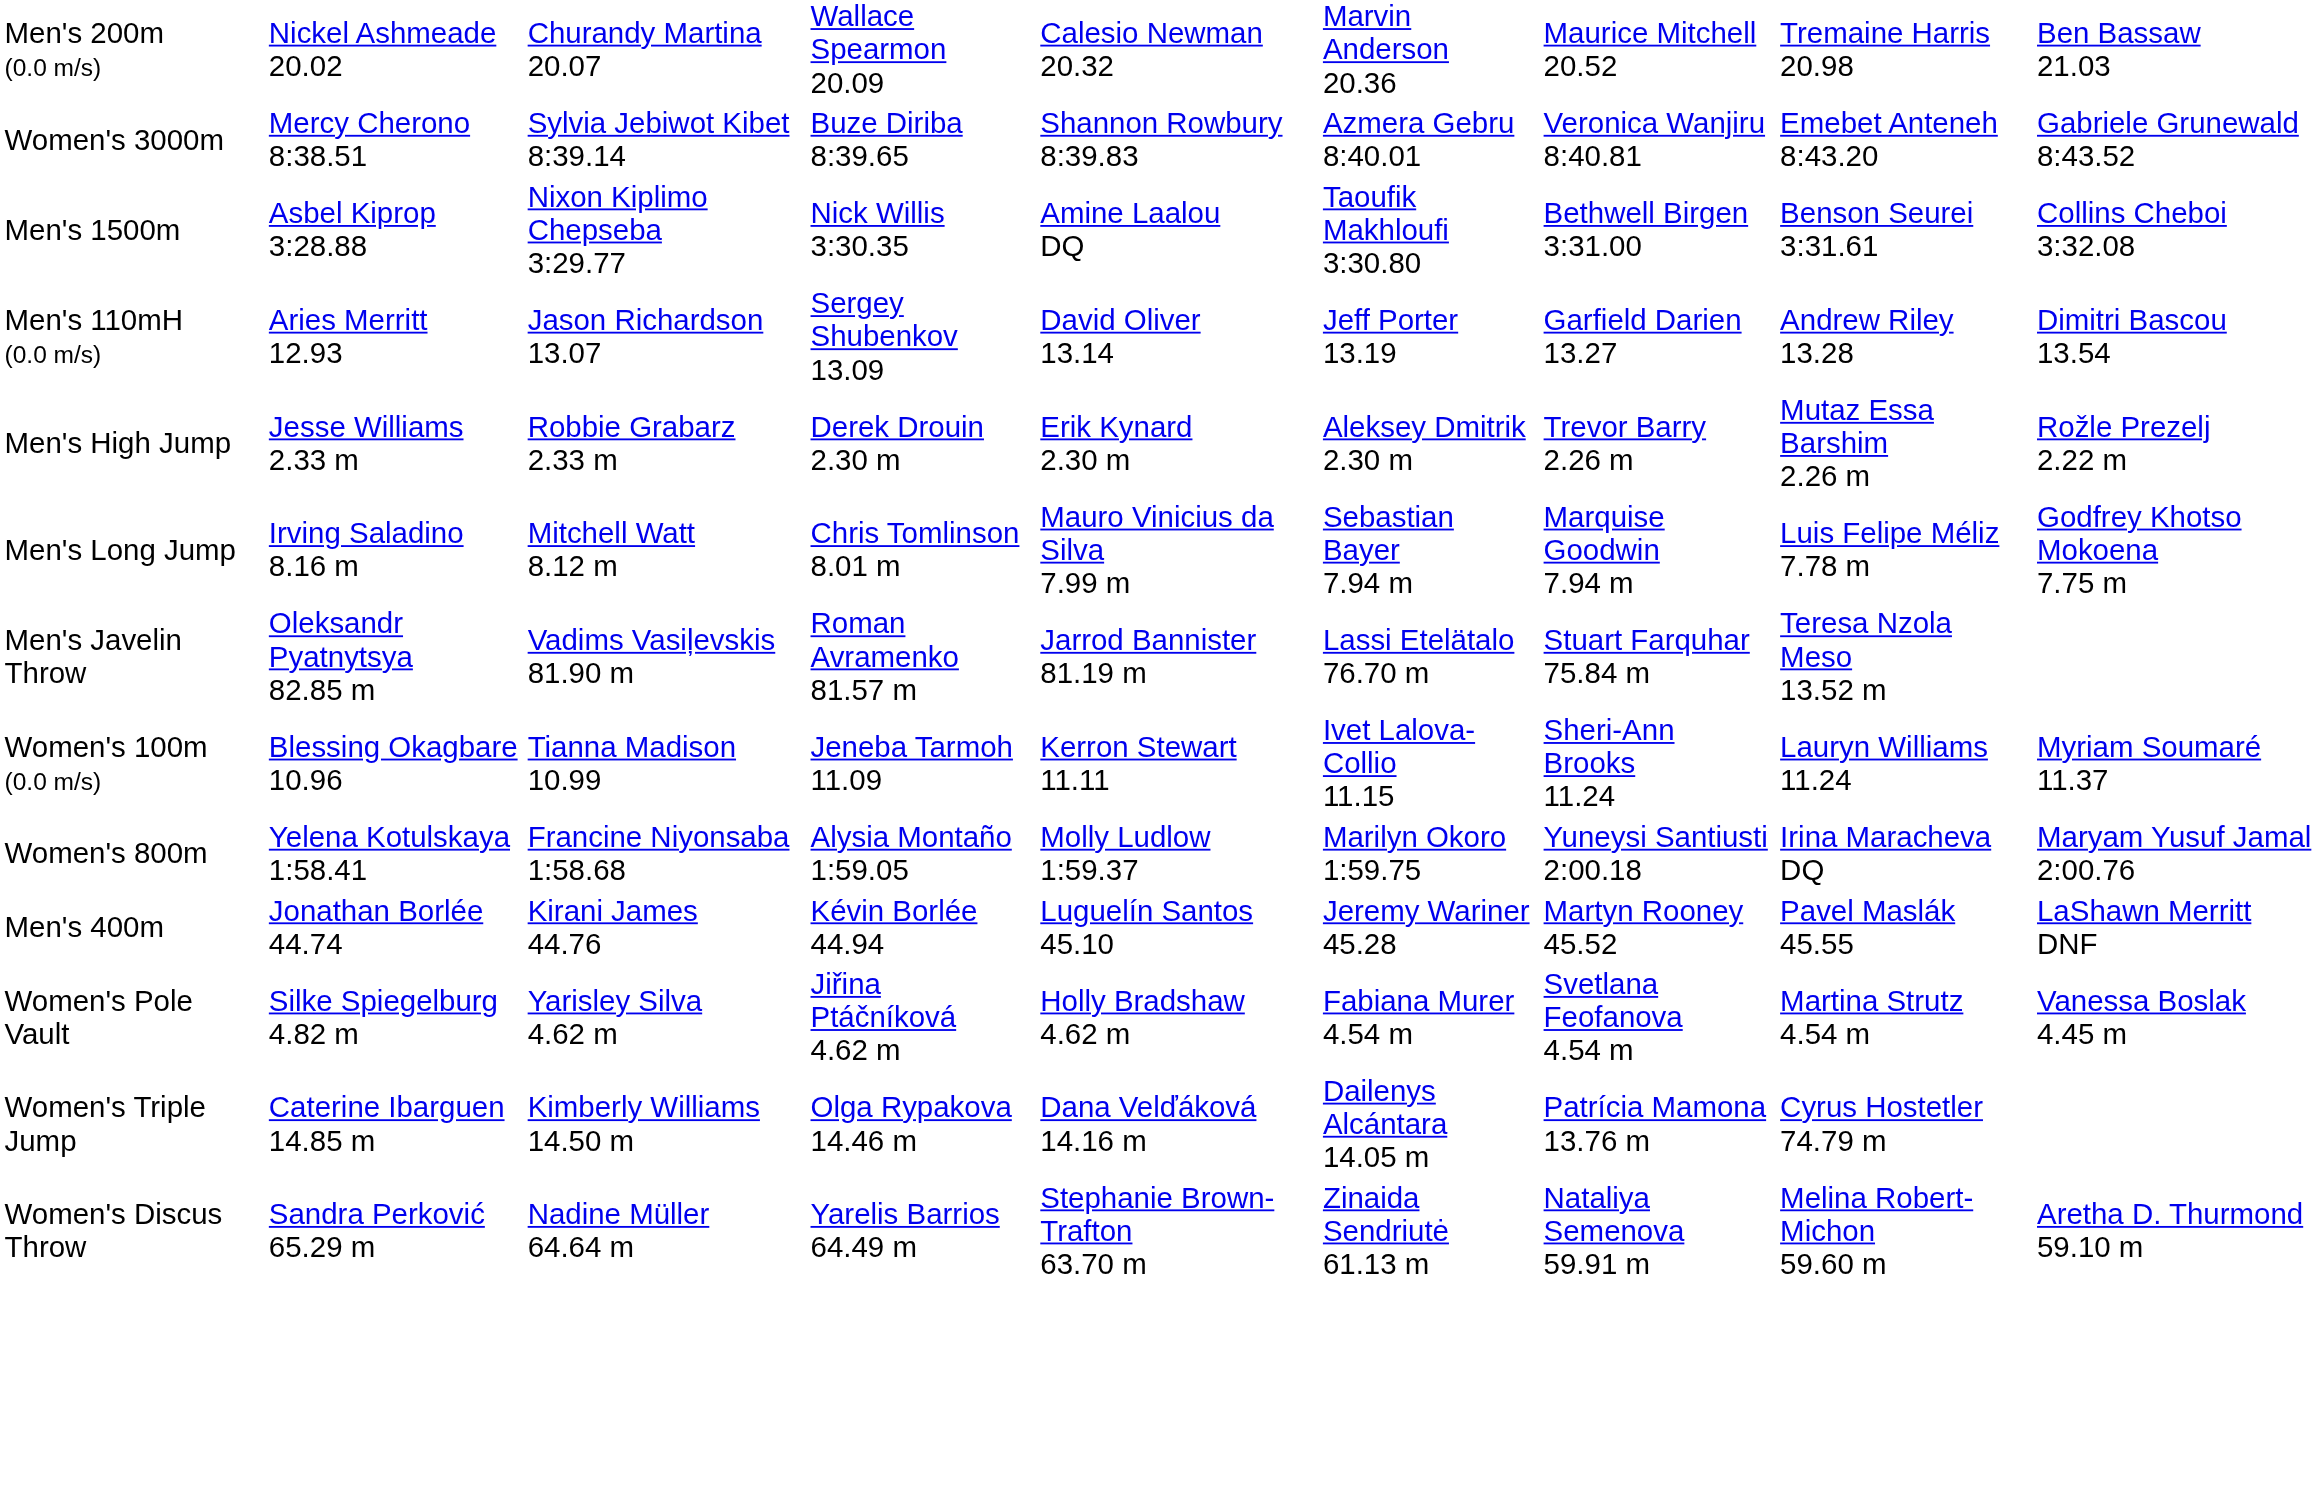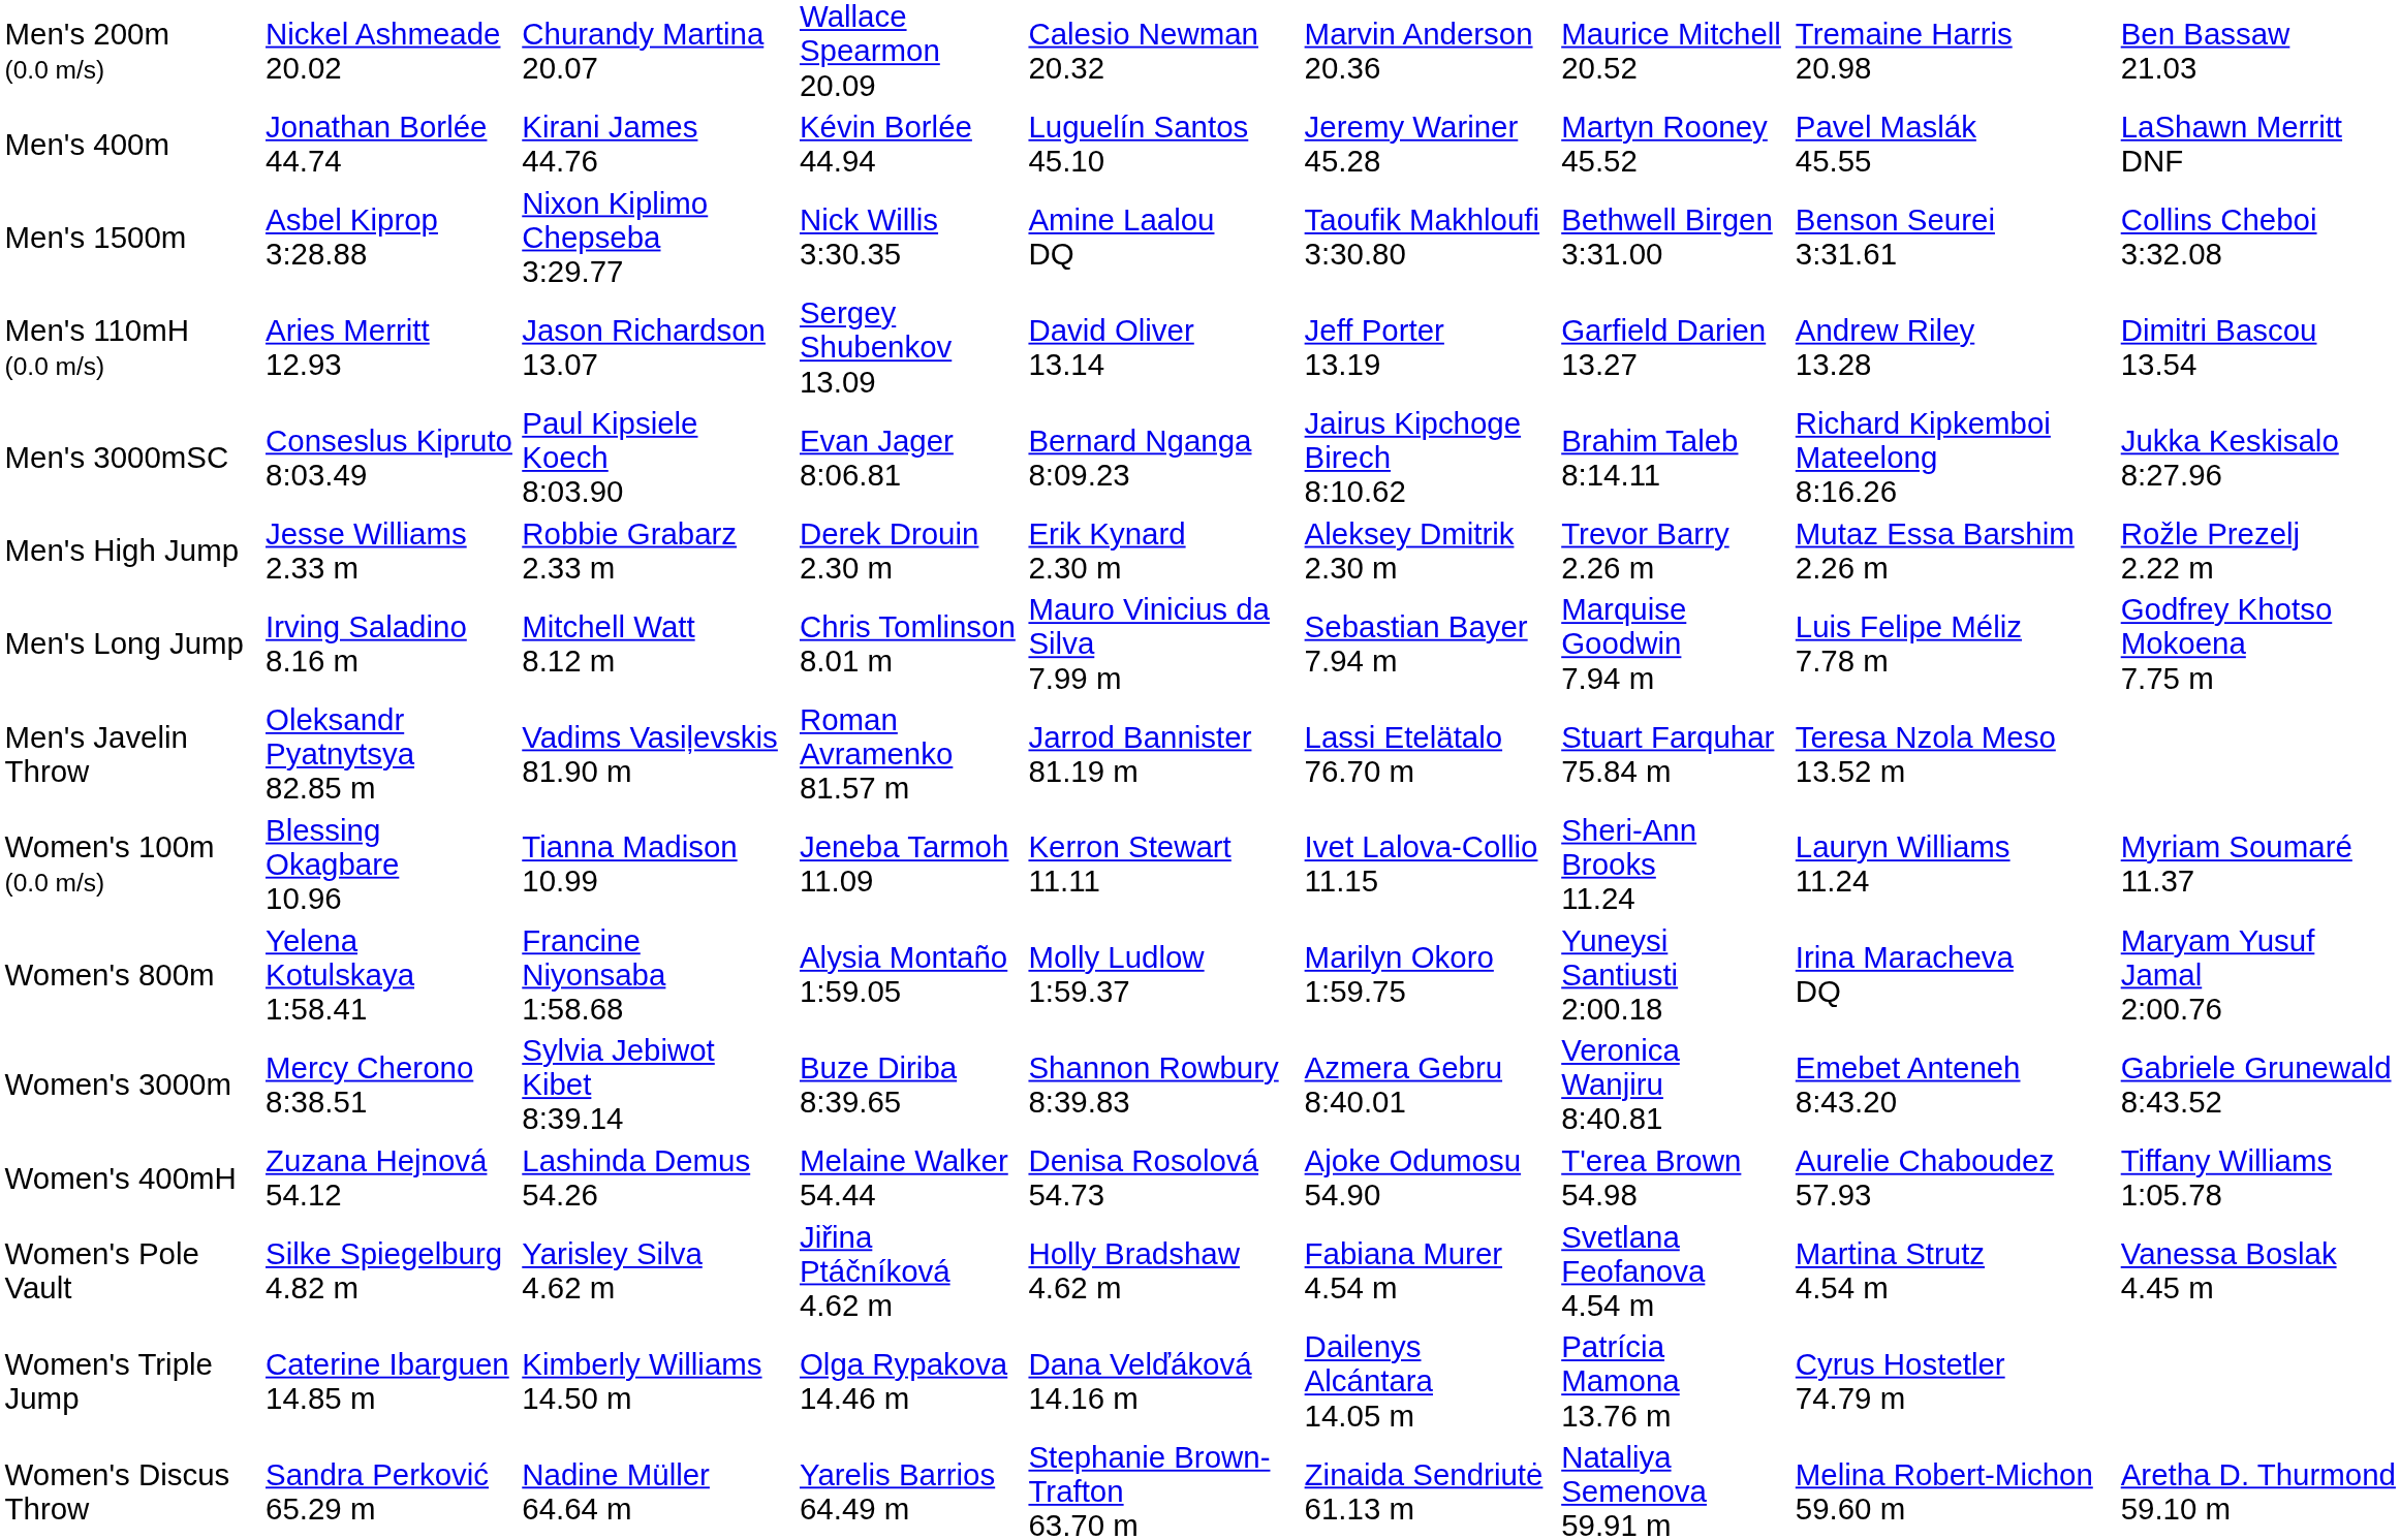rows swapped: Men's 400m <-> Women's 3000m
+ row: Men's 3000mSC | Conseslus Kipruto 8:03.49 | Paul Kipsiele Koech 8:03.90 | Evan Jager 8:06.81 | Bernard Nganga 8:09.23 | Jairus Kipchoge Birech 8:10.62 | Brahim Taleb 8:14.11 | Richard Kipkemboi Mateelong 8:16.26 | Jukka Keskisalo 8:27.96
+ row: Women's 400mH | Zuzana Hejnová 54.12 | Lashinda Demus 54.26 | Melaine Walker 54.44 | Denisa Rosolová 54.73 | Ajoke Odumosu 54.90 | T'erea Brown 54.98 | Aurelie Chaboudez 57.93 | Tiffany Williams 1:05.78
